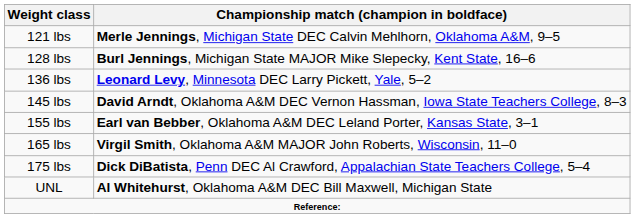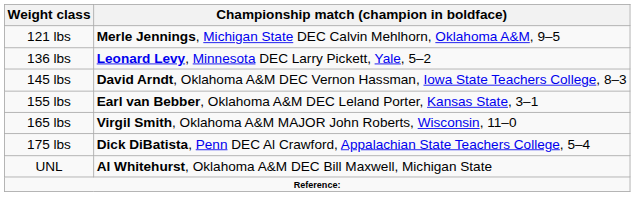- row: 128 lbs | Burl Jennings, Michigan State MAJOR Mike Slepecky, Kent State, 16–6
